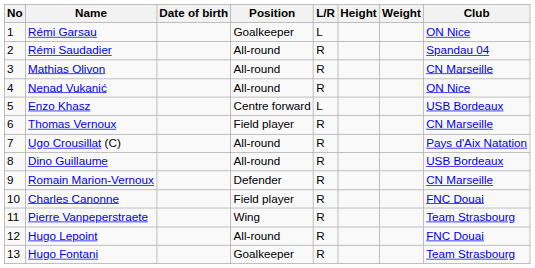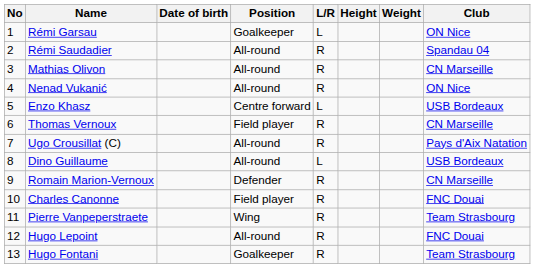Dino Guillaume | L/R: R -> L
